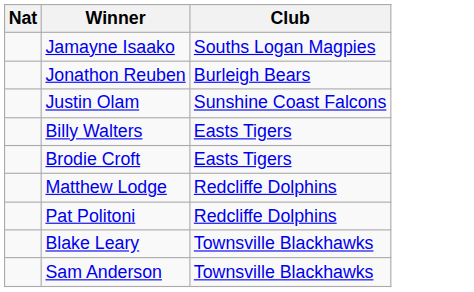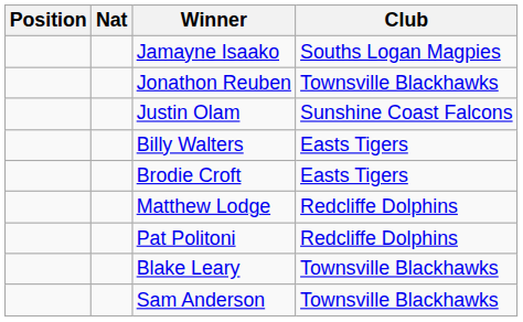+ column: Position
Jonathon Reuben | Club: Burleigh Bears -> Townsville Blackhawks
